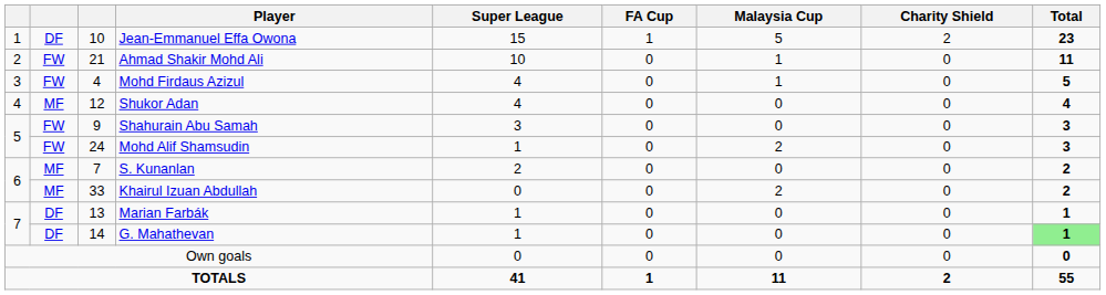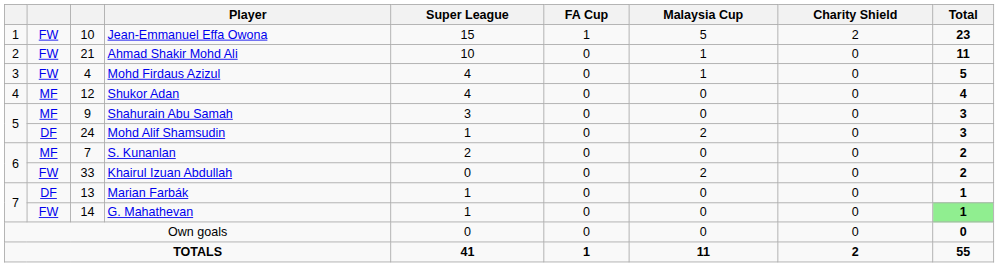Jean-Emmanuel Effa Owona | column 2: DF -> FW
Shahurain Abu Samah | column 2: FW -> MF
Mohd Alif Shamsudin | column 2: FW -> DF
Khairul Izuan Abdullah | column 2: MF -> FW
G. Mahathevan | column 2: DF -> FW
